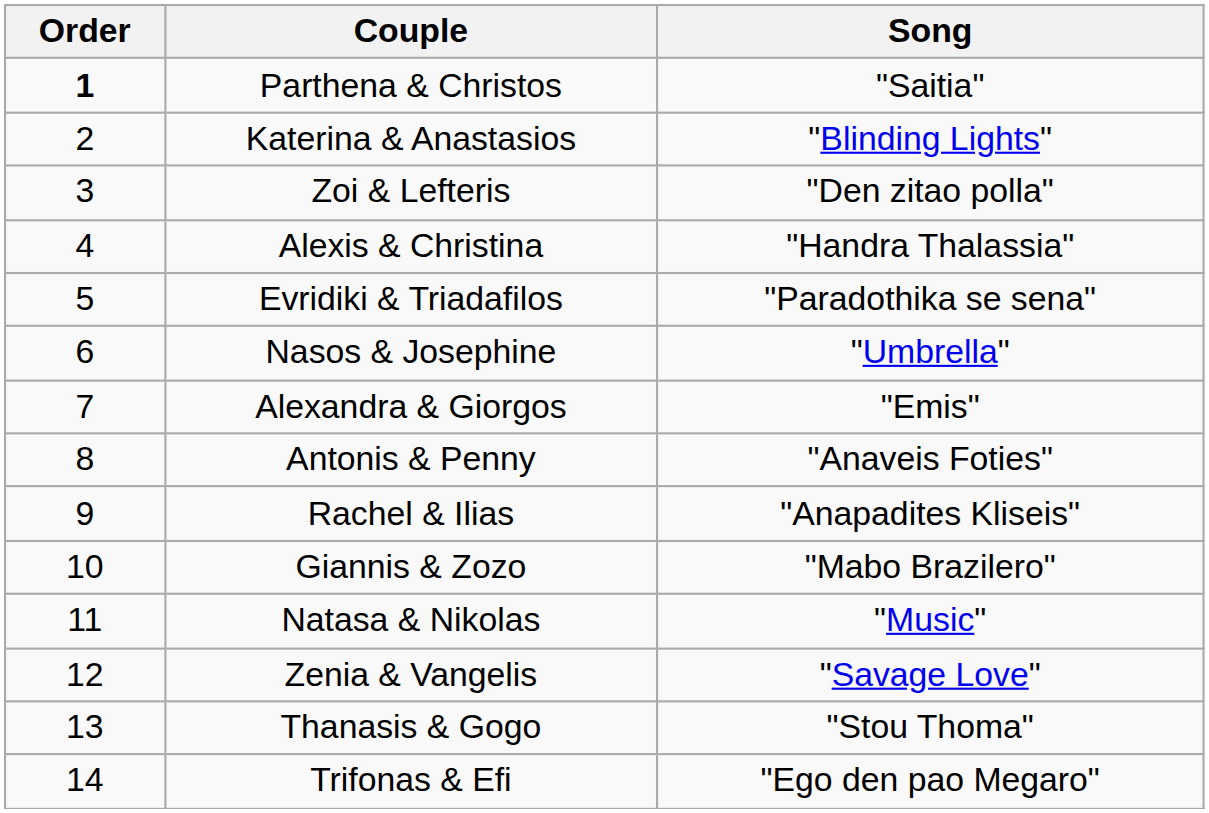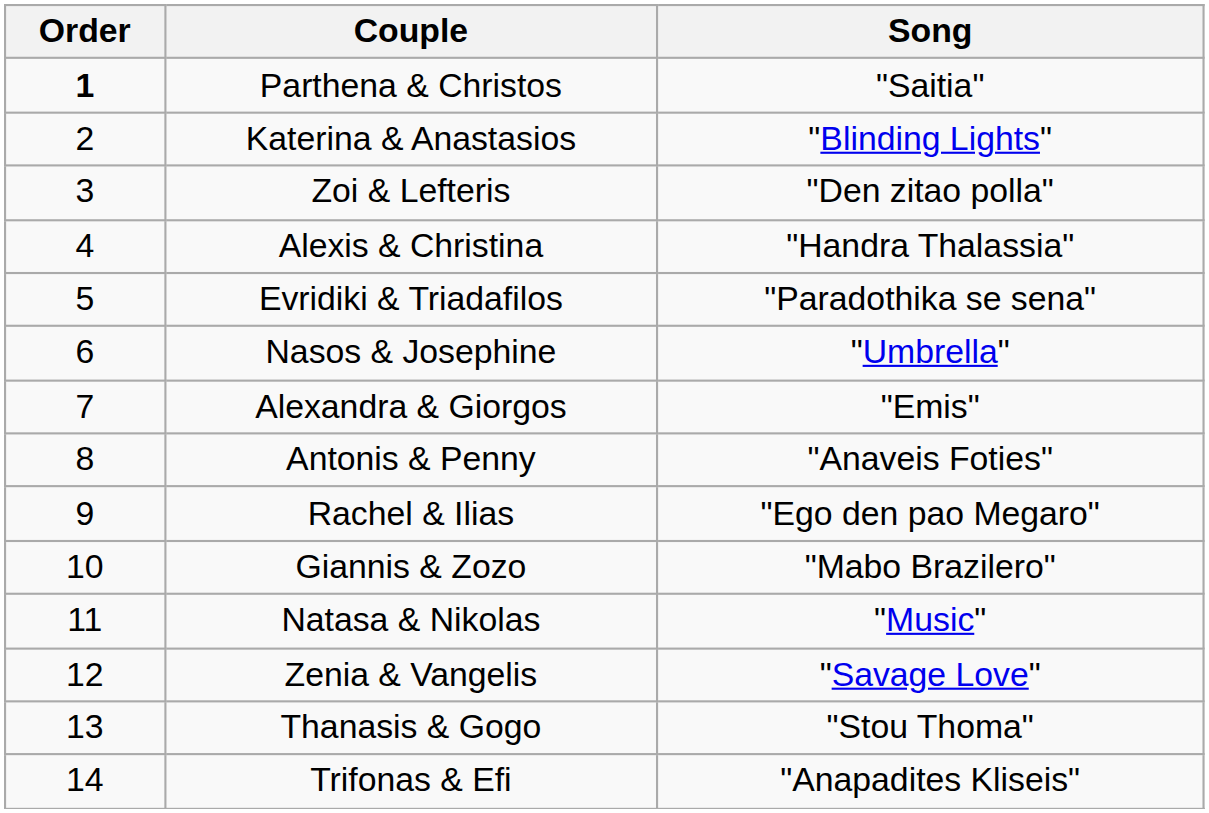Rachel & Ilias | Song: "Anapadites Kliseis" -> "Ego den pao Megaro"
Trifonas & Efi | Song: "Ego den pao Megaro" -> "Anapadites Kliseis"
